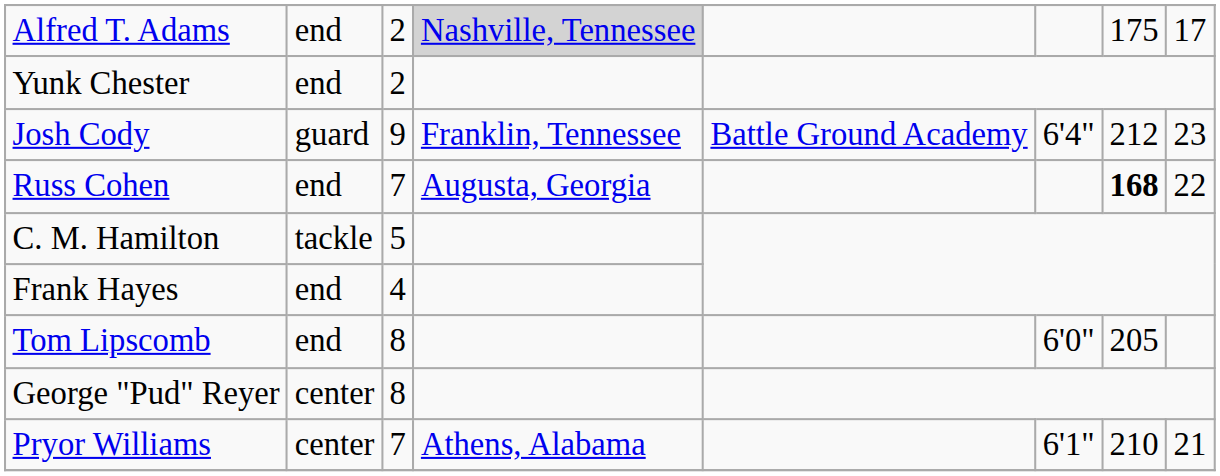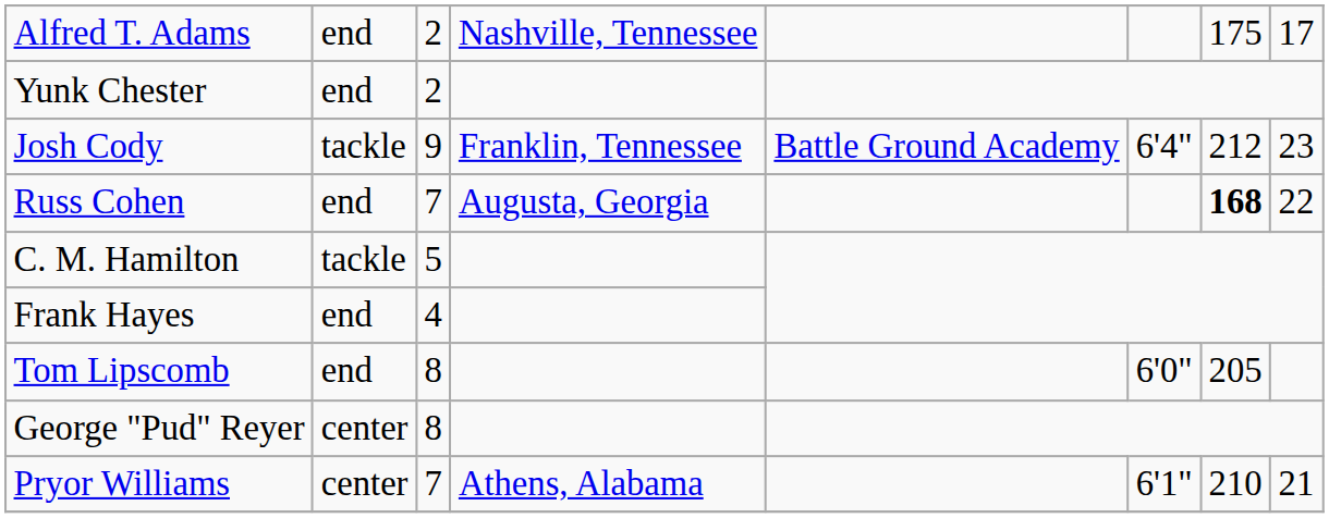Alfred T. Adams | column 4: lightgrey background -> no background
Josh Cody | column 2: guard -> tackle
